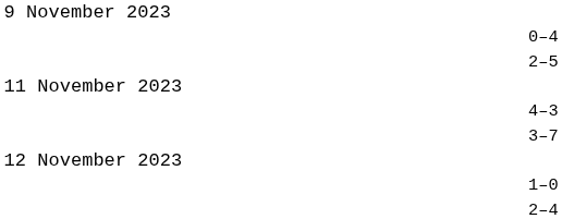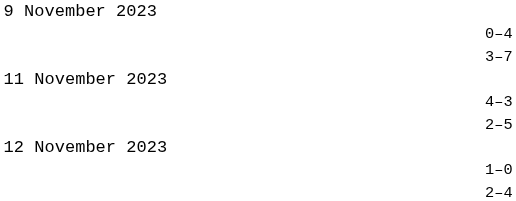rows swapped: 2–5 <-> 3–7
